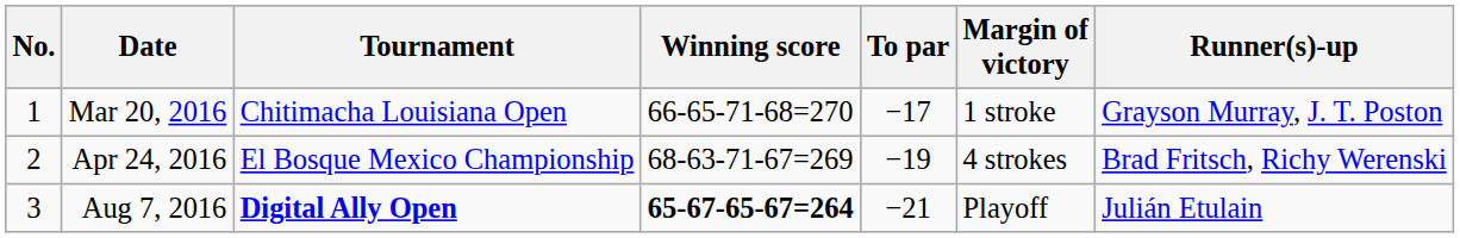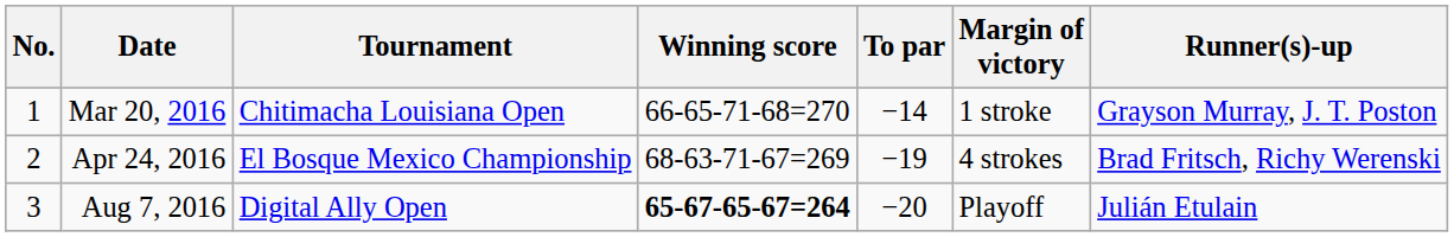Mar 20, 2016 | To par: −17 -> −14
Aug 7, 2016 | Tournament: bold -> normal
Aug 7, 2016 | To par: −21 -> −20
